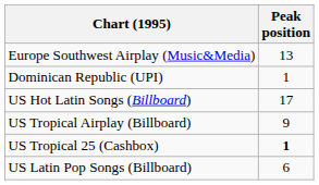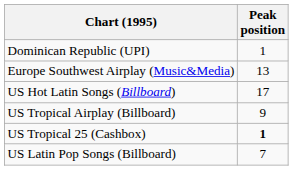rows swapped: Europe Southwest Airplay (Music&Media) <-> Dominican Republic (UPI)
US Latin Pop Songs (Billboard) | Peak position: 6 -> 7
